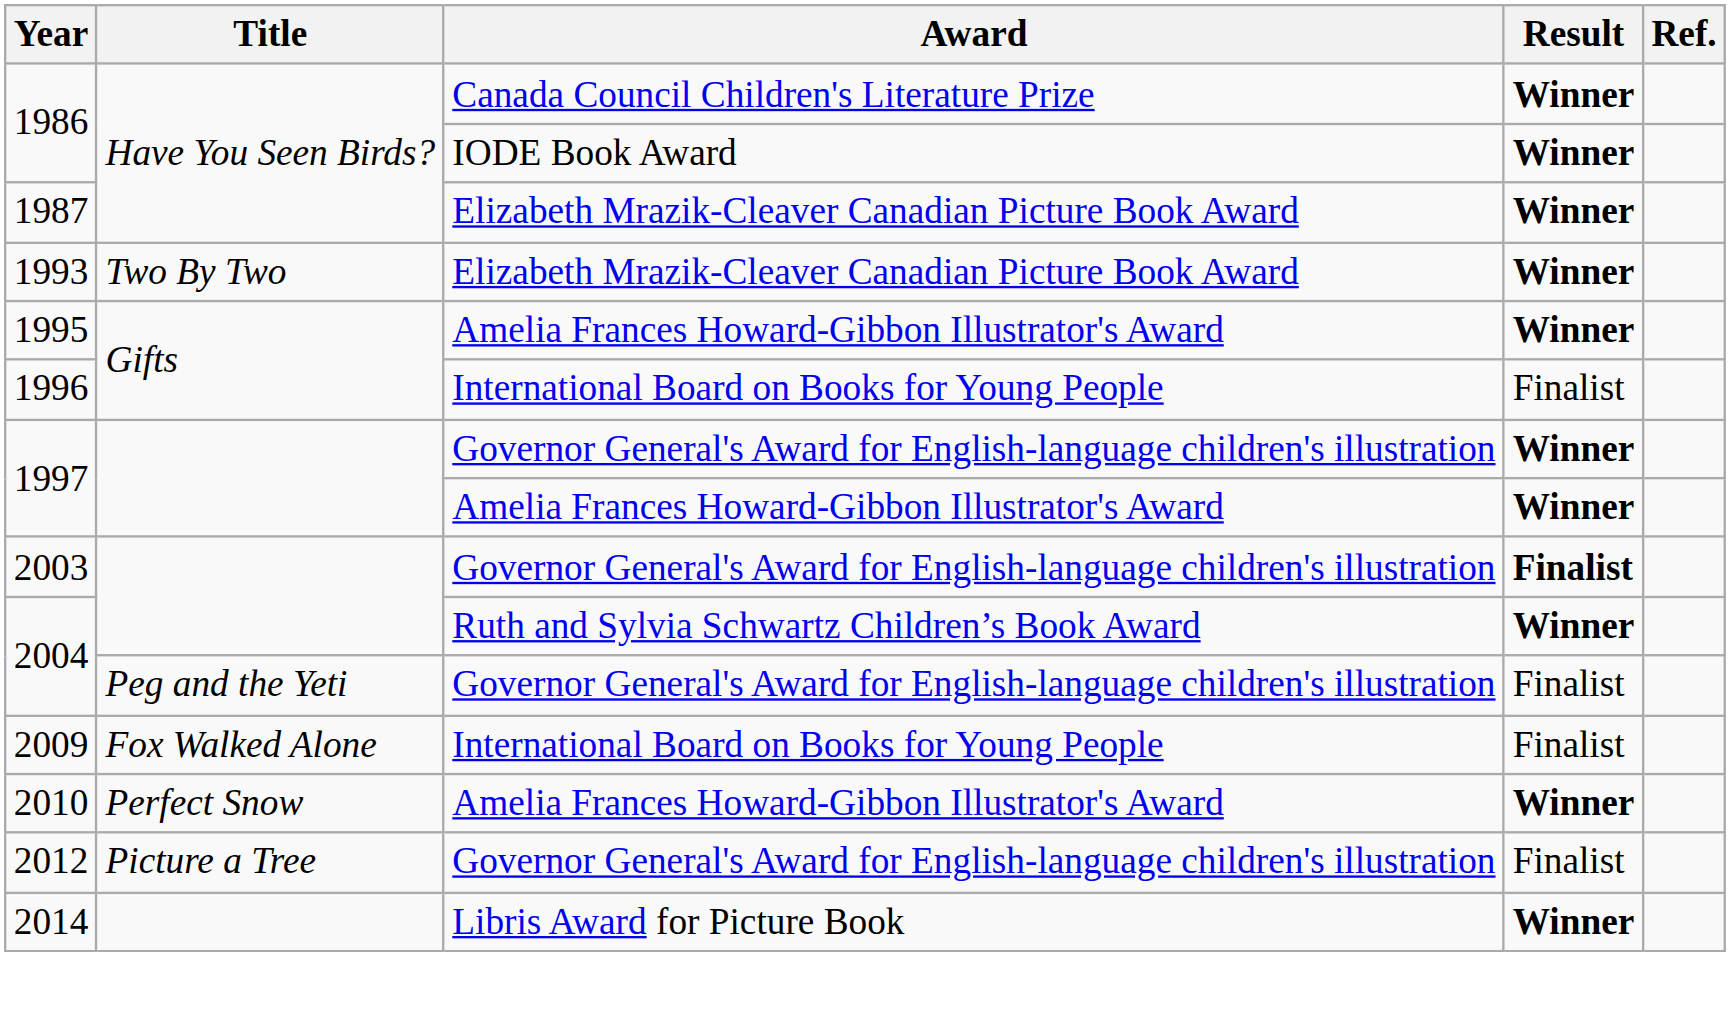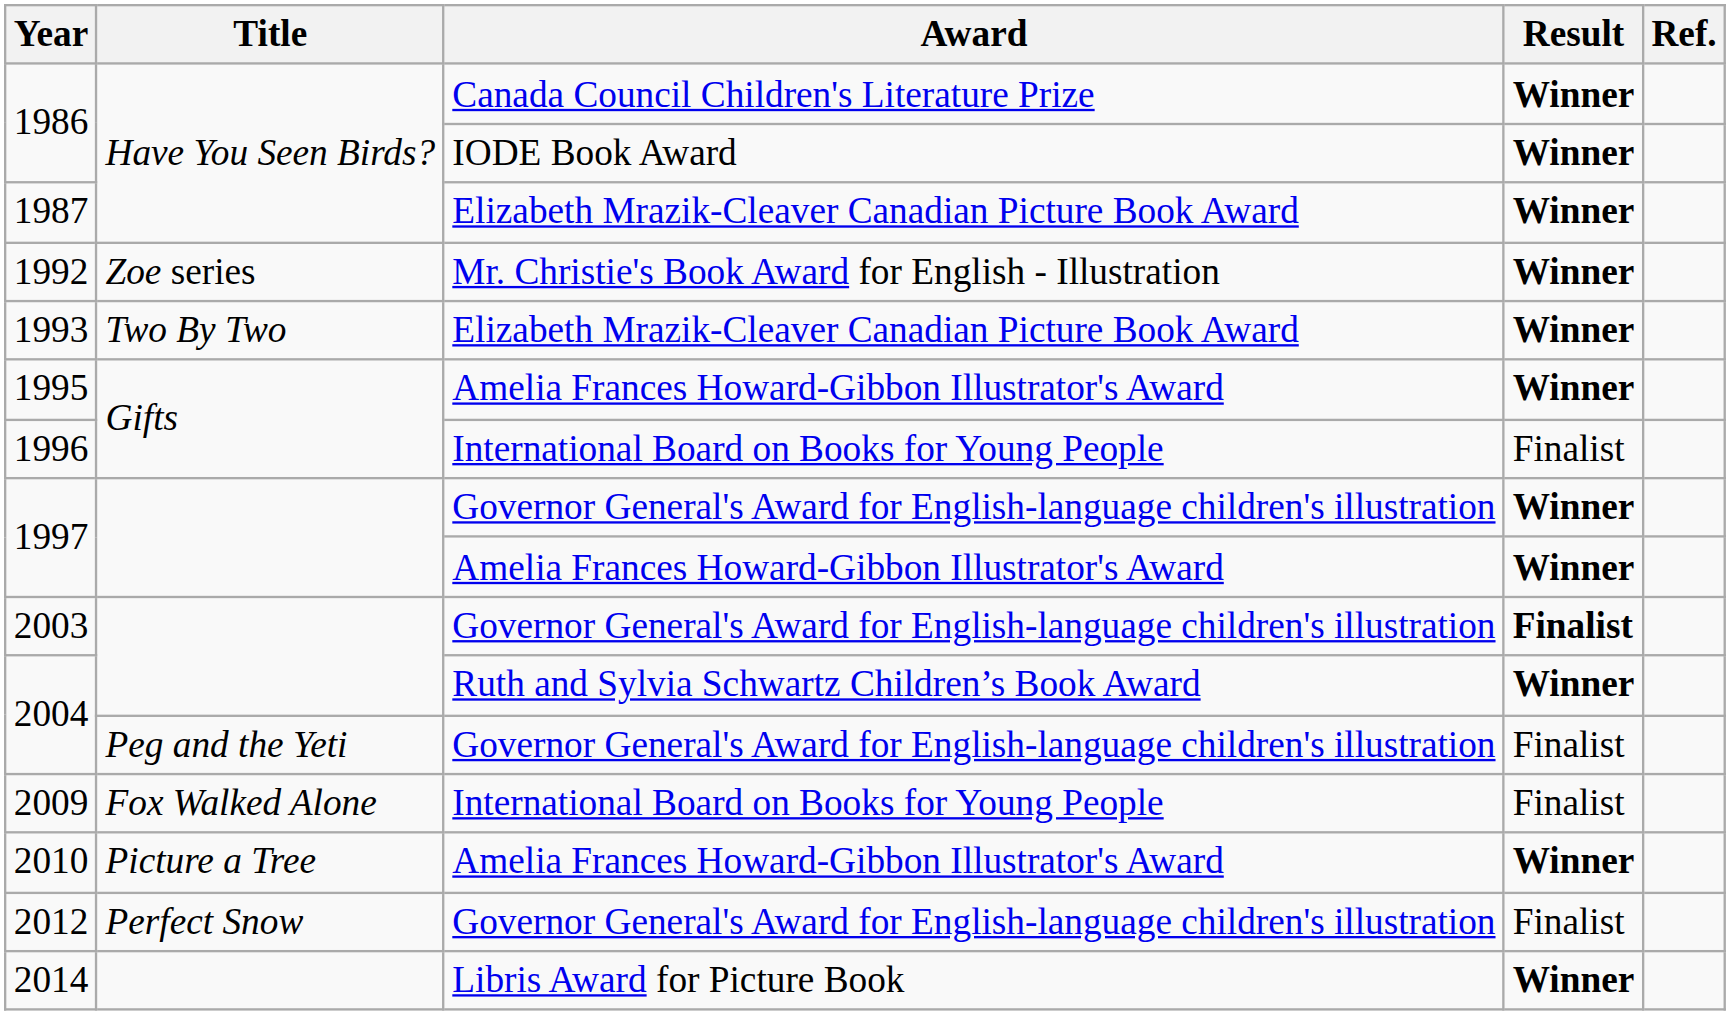+ row: 1992 | Zoe series | Mr. Christie's Book Award for English - Illustration | Winner
2010 | Title: Perfect Snow -> Picture a Tree
2012 | Title: Picture a Tree -> Perfect Snow
